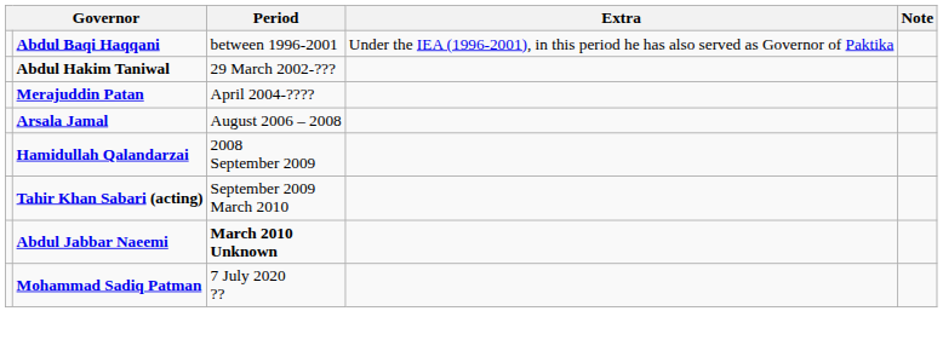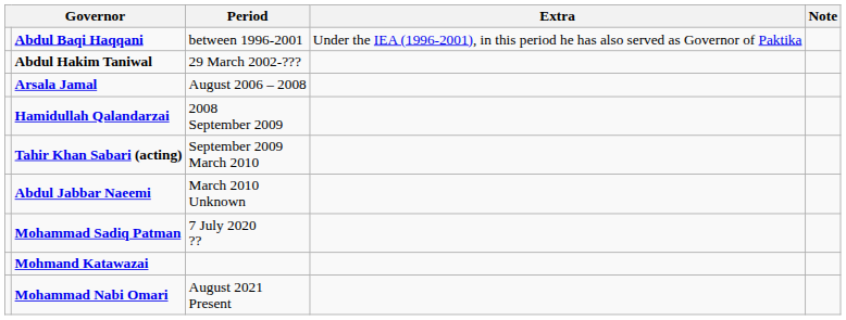- row: Merajuddin Patan | April 2004-????
Abdul Jabbar Naeemi | Period: bold -> normal
+ row: Mohmand Katawazai
+ row: Mohammad Nabi Omari | August 2021 Present
